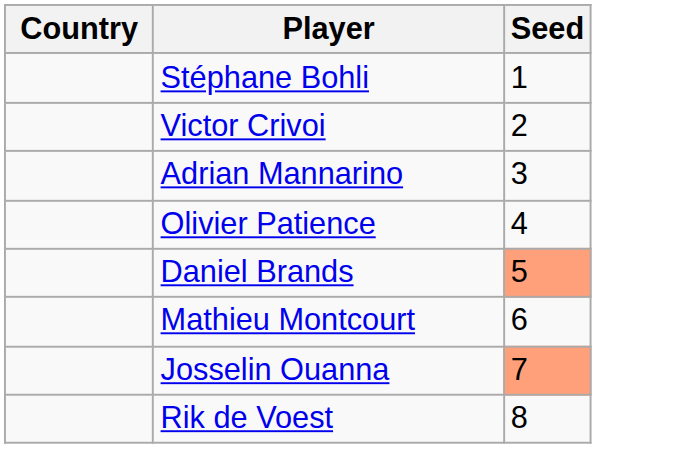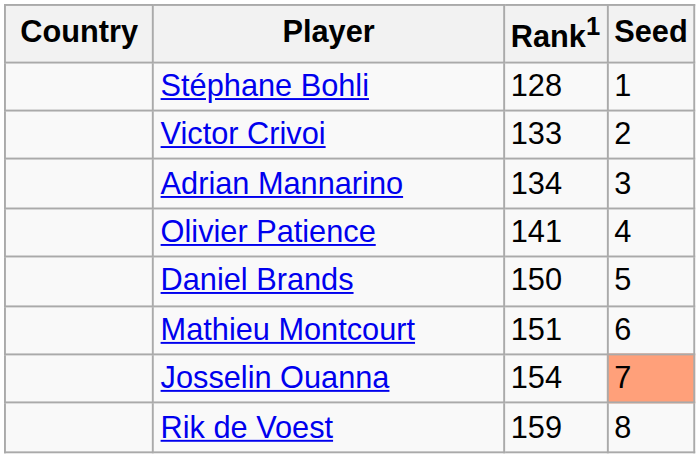+ column: Rank1 | 128 | 133 | 134 | 141 | 150 | 151 | 154 | 159
Daniel Brands | Seed: lightsalmon background -> no background
